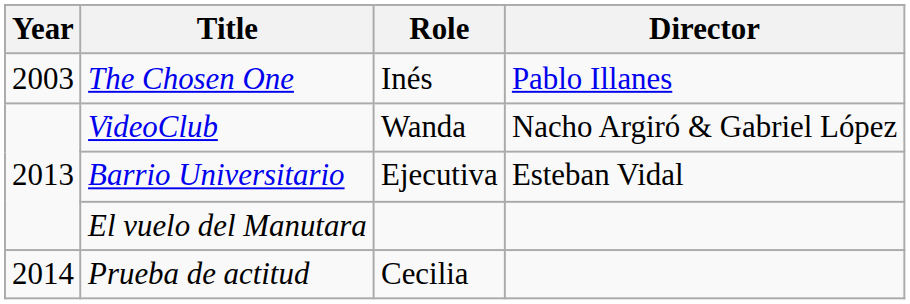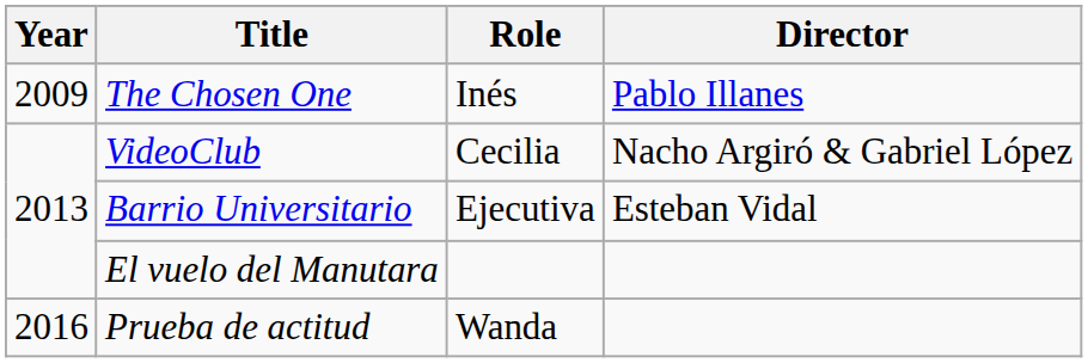The Chosen One | Year: 2003 -> 2009
VideoClub | Role: Wanda -> Cecilia
Prueba de actitud | Year: 2014 -> 2016
Prueba de actitud | Role: Cecilia -> Wanda
